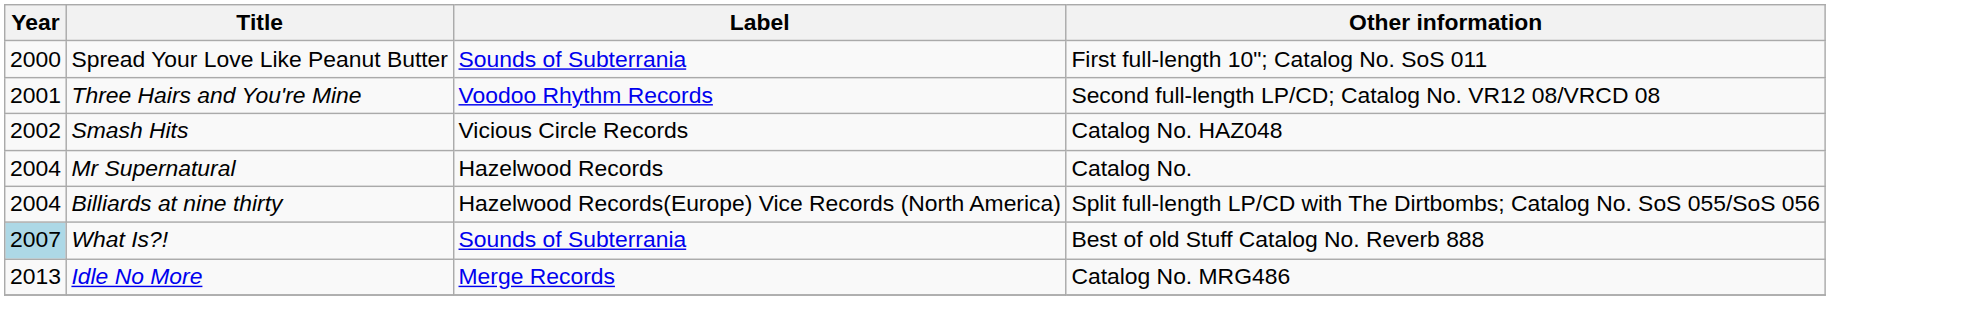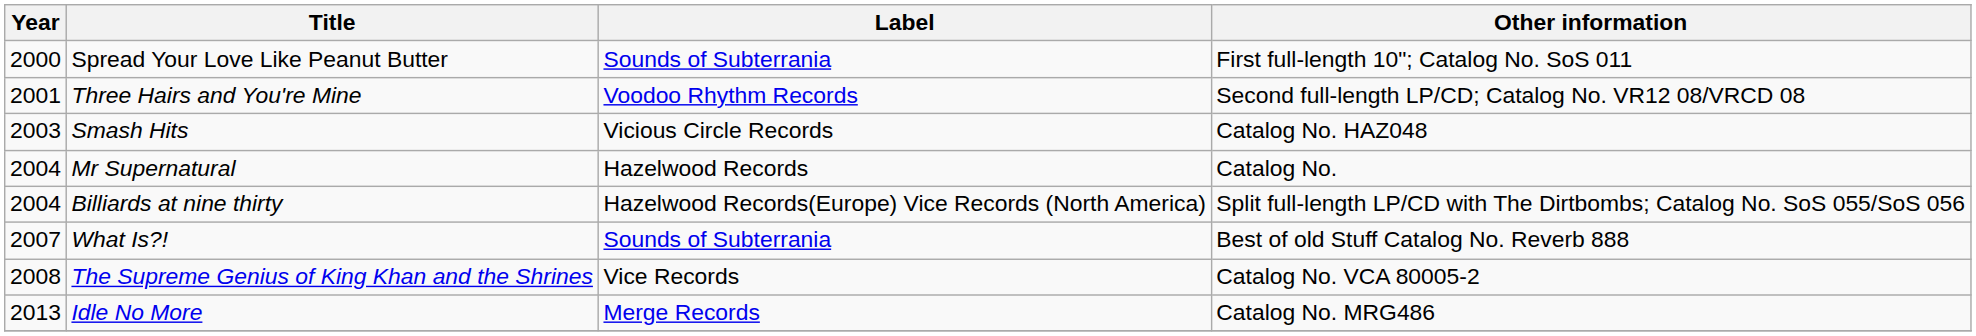Smash Hits | Year: 2002 -> 2003
What Is?! | Year: lightblue background -> no background
+ row: 2008 | The Supreme Genius of King Khan and the Shrines | Vice Records | Catalog No. VCA 80005-2
